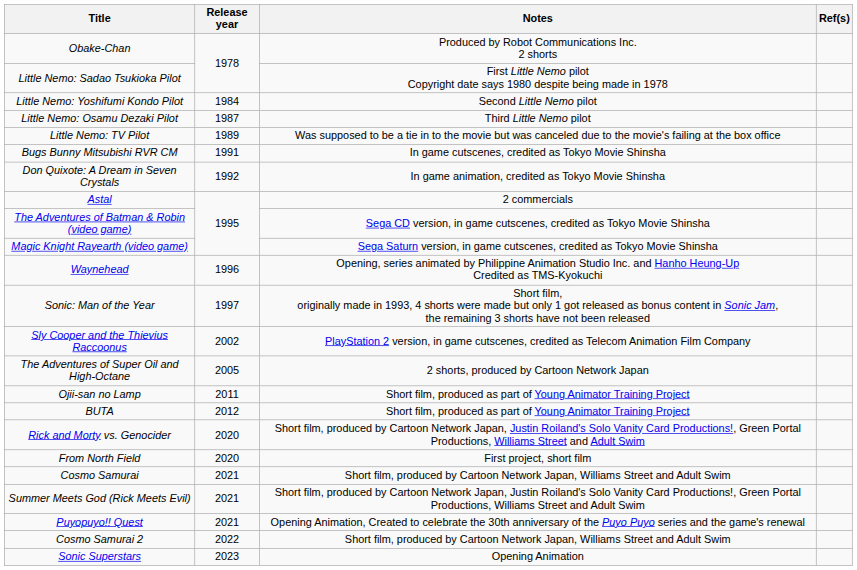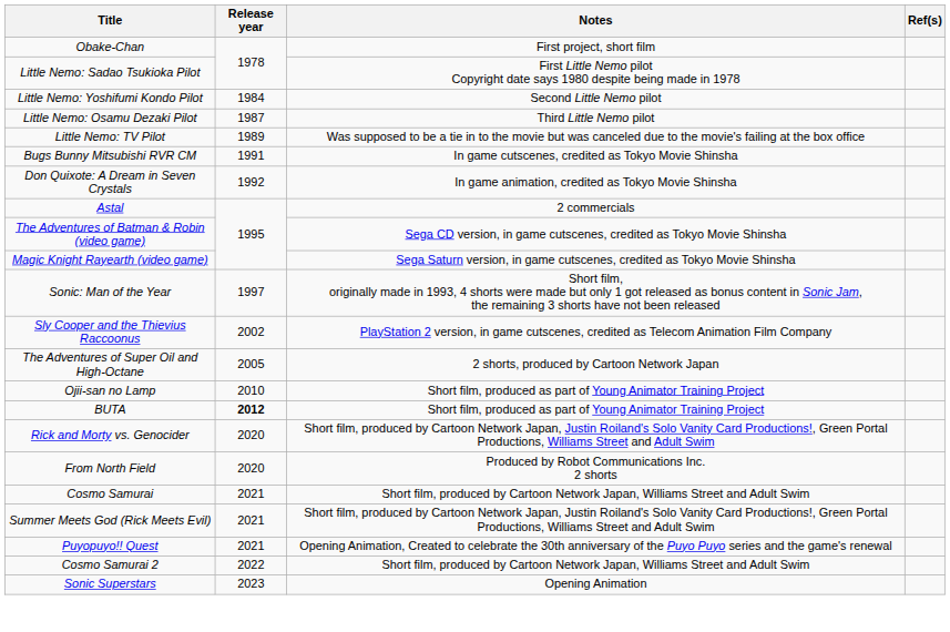Obake-Chan | Notes: Produced by Robot Communications Inc. 2 shorts -> First project, short film
- row: Waynehead | 1996 | Opening, series animated by Philippine Animation Studio Inc. and Hanho Heung-Up Credited as TMS-Kyokuchi
Ojii-san no Lamp | Release year: 2011 -> 2010
BUTA | Release year: normal -> bold
From North Field | Notes: First project, short film -> Produced by Robot Communications Inc. 2 shorts
